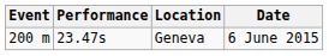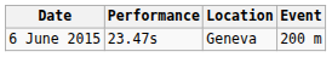columns swapped: Event <-> Date
